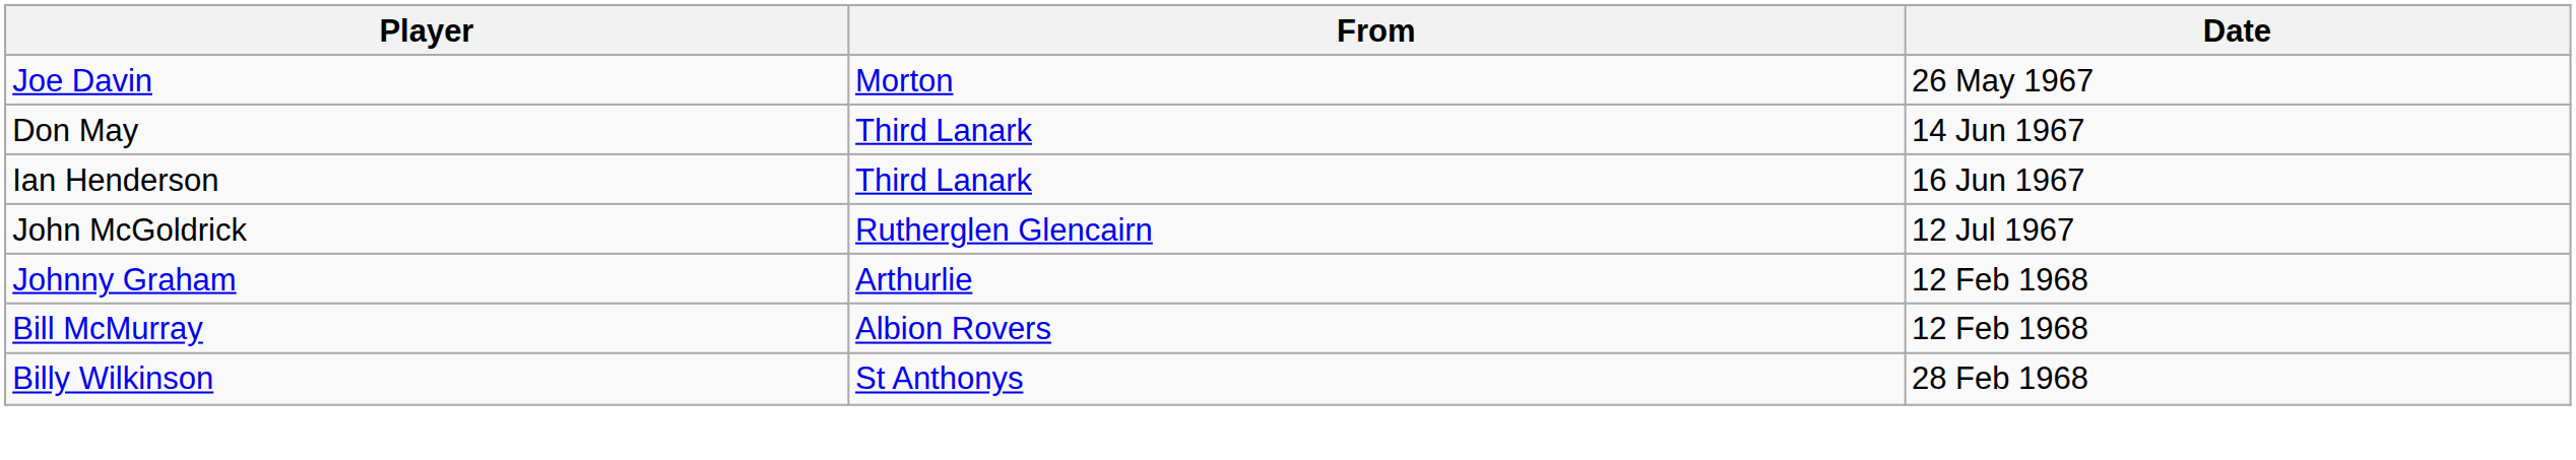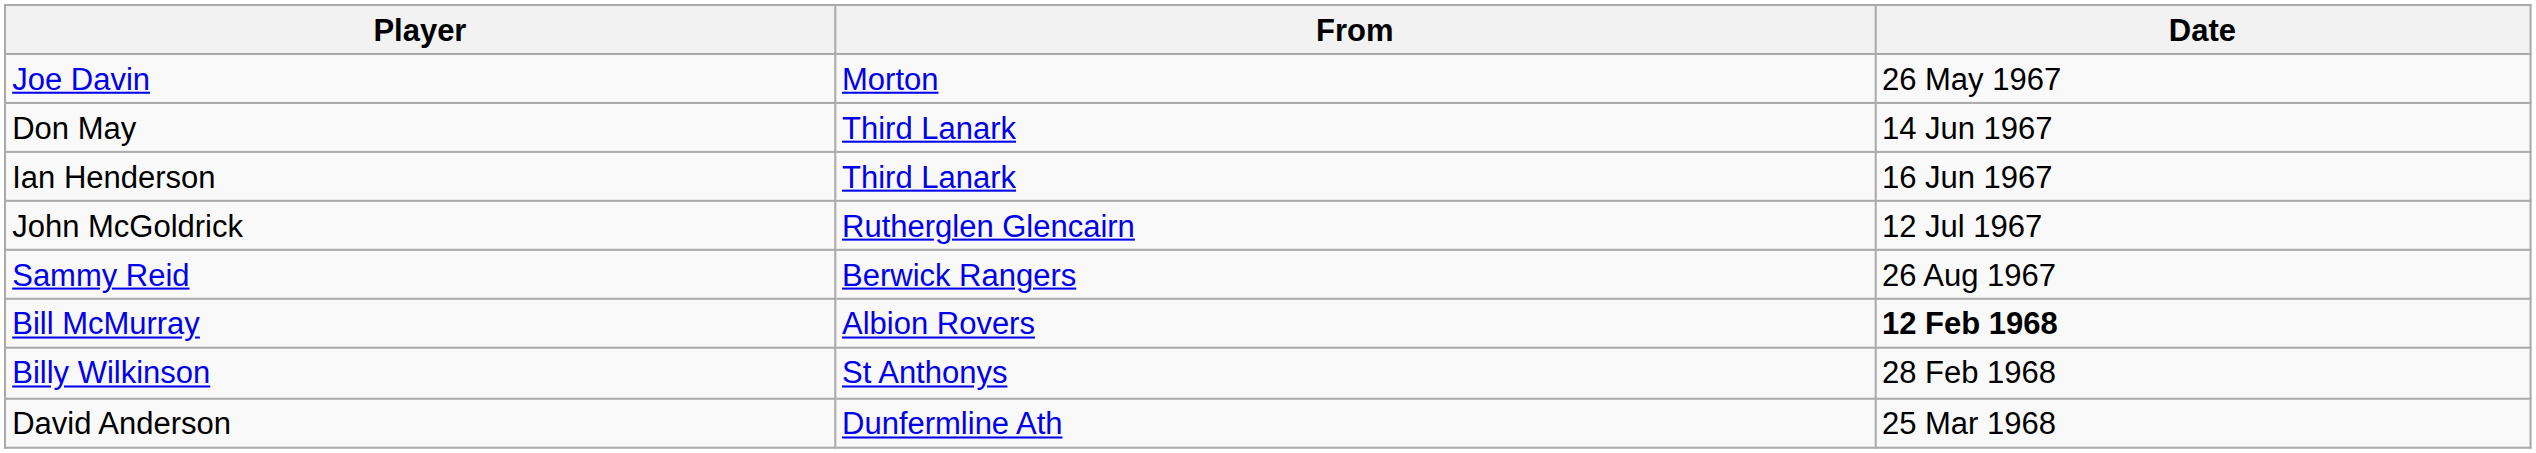+ row: Sammy Reid | Berwick Rangers | 26 Aug 1967
- row: Johnny Graham | Arthurlie | 12 Feb 1968
Bill McMurray | Date: normal -> bold
+ row: David Anderson | Dunfermline Ath | 25 Mar 1968
